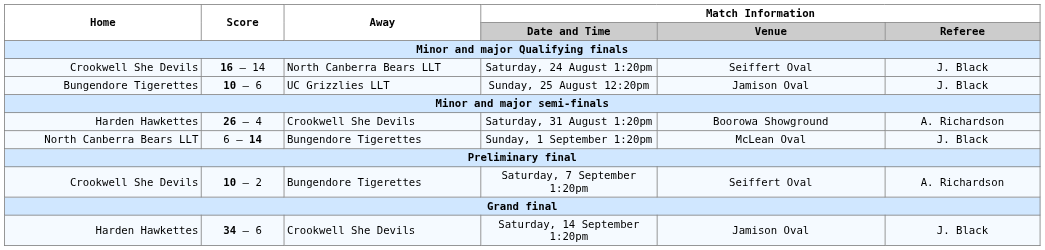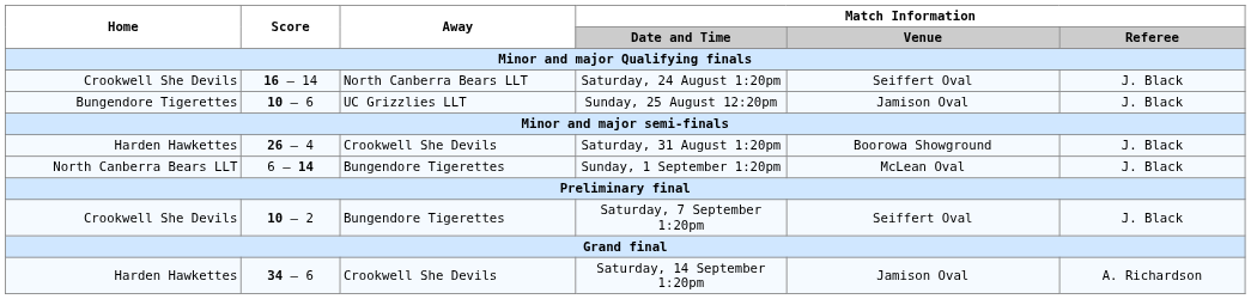Saturday, 31 August 1:20pm | Match Information / Referee: A. Richardson -> J. Black
Saturday, 7 September 1:20pm | Match Information / Referee: A. Richardson -> J. Black
Saturday, 14 September 1:20pm | Match Information / Referee: J. Black -> A. Richardson
